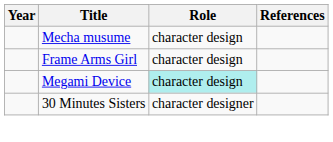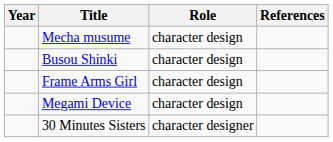+ row: Busou Shinki | character design
Megami Device | Role: paleturquoise background -> no background
